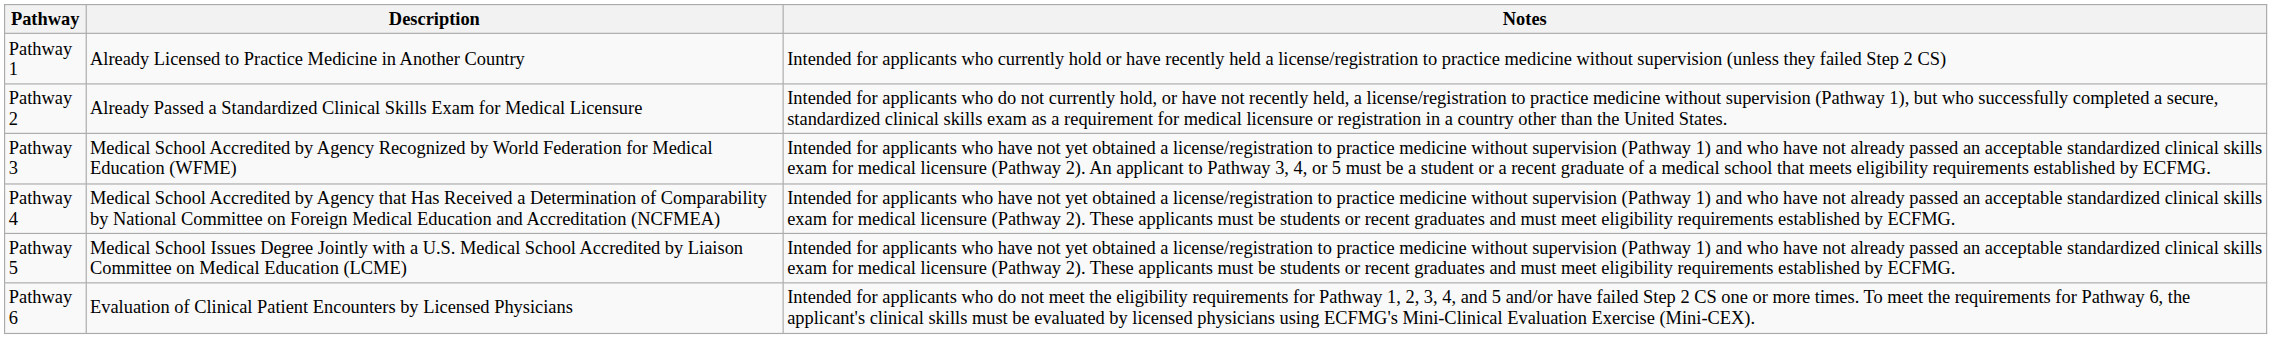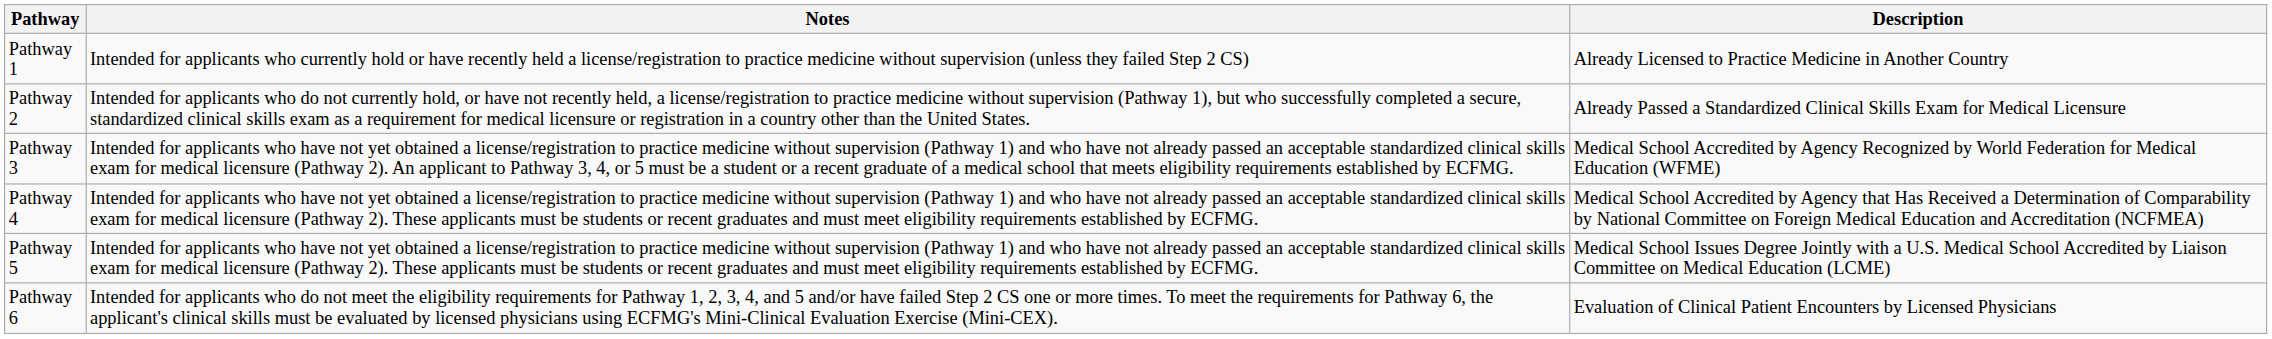columns swapped: Description <-> Notes
